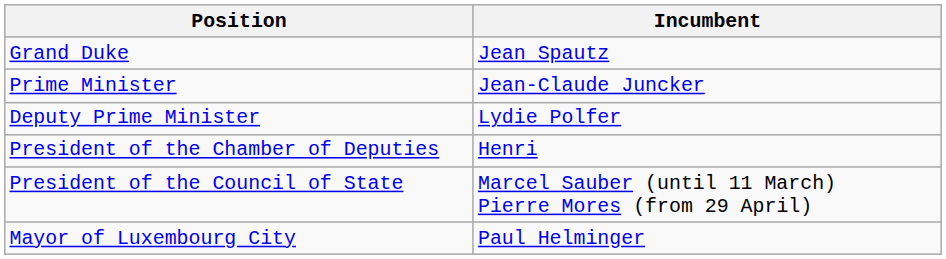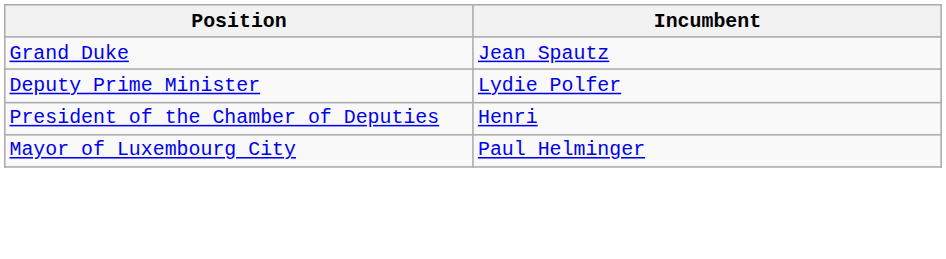- row: Prime Minister | Jean-Claude Juncker
- row: President of the Council of State | Marcel Sauber (until 11 March) Pierre Mores (from 29 April)
